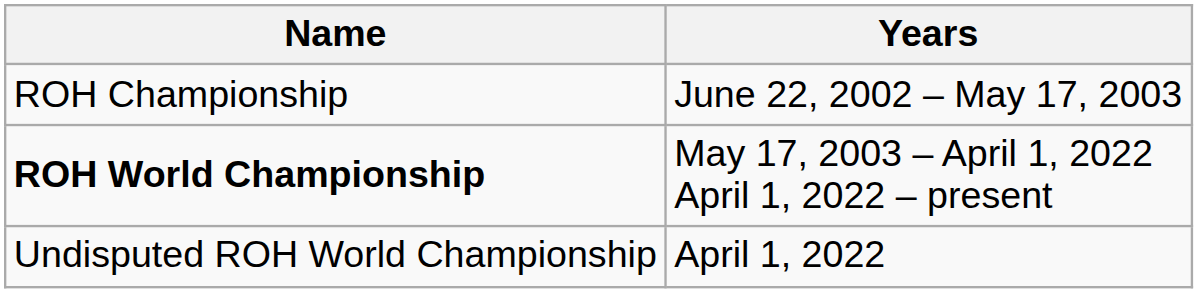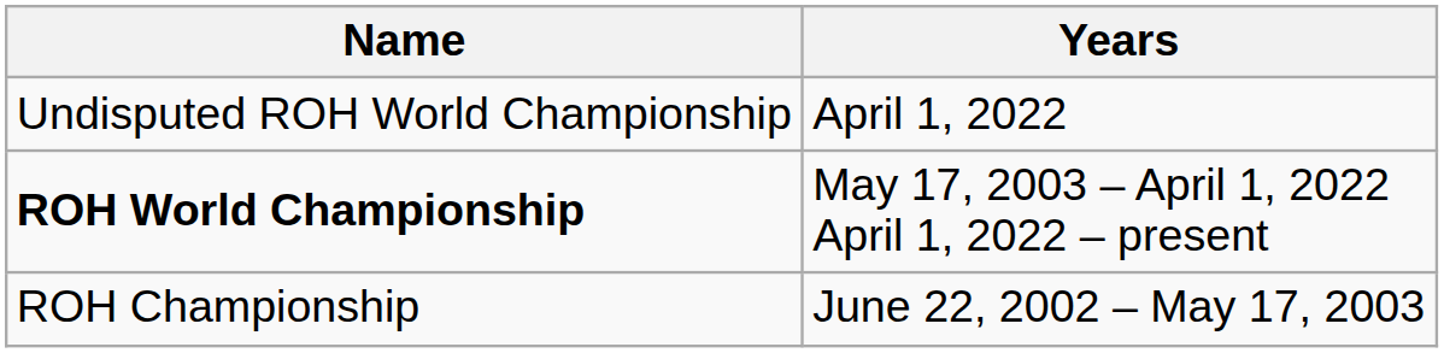rows swapped: ROH Championship <-> Undisputed ROH World Championship
